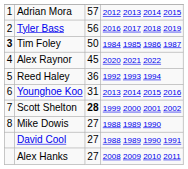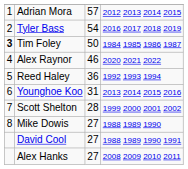Tyler Bass | column 3: 56 -> 54
Alex Raynor | column 3: 45 -> 46
Scott Shelton | column 3: bold -> normal
